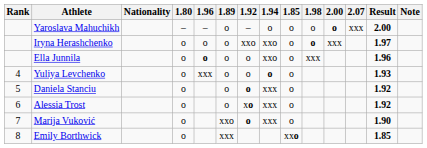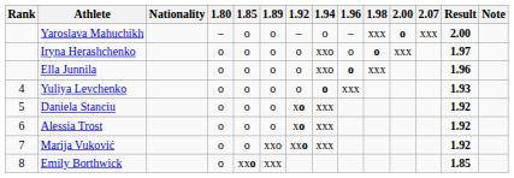columns swapped: 1.85 <-> 1.96
Yaroslava Mahuchikh | 1.98: o -> xxx
Iryna Herashchenko | 1.92: xxo -> o
Daniela Stanciu | 1.92: o -> xo
Marija Vuković | 1.92: o -> xxo
Marija Vuković | Result: 1.90 -> 1.92
